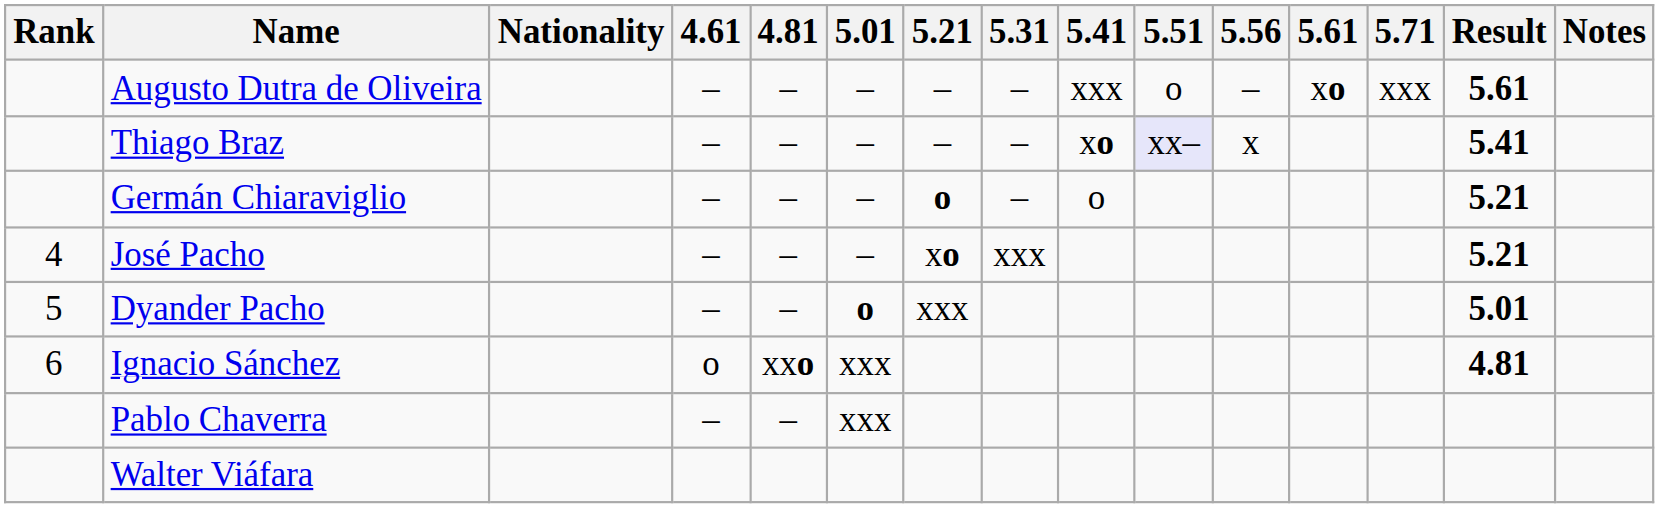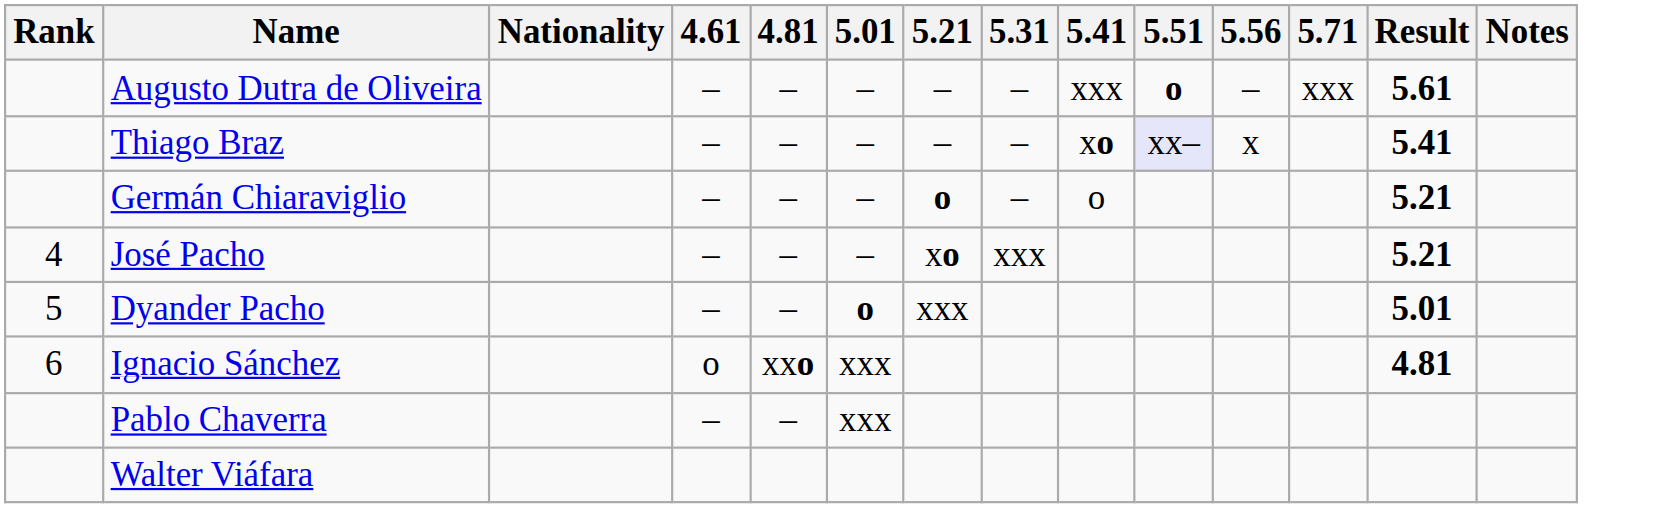- column: 5.61 | xo
Augusto Dutra de Oliveira | 5.51: normal -> bold
